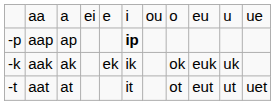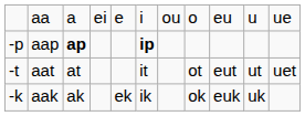aap | column 3: normal -> bold
rows swapped: aat <-> aak
